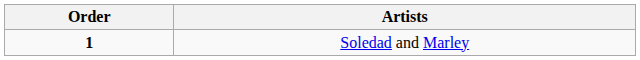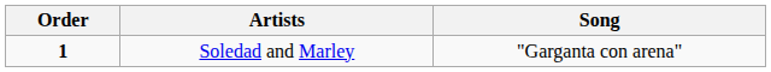+ column: Song | "Garganta con arena"
